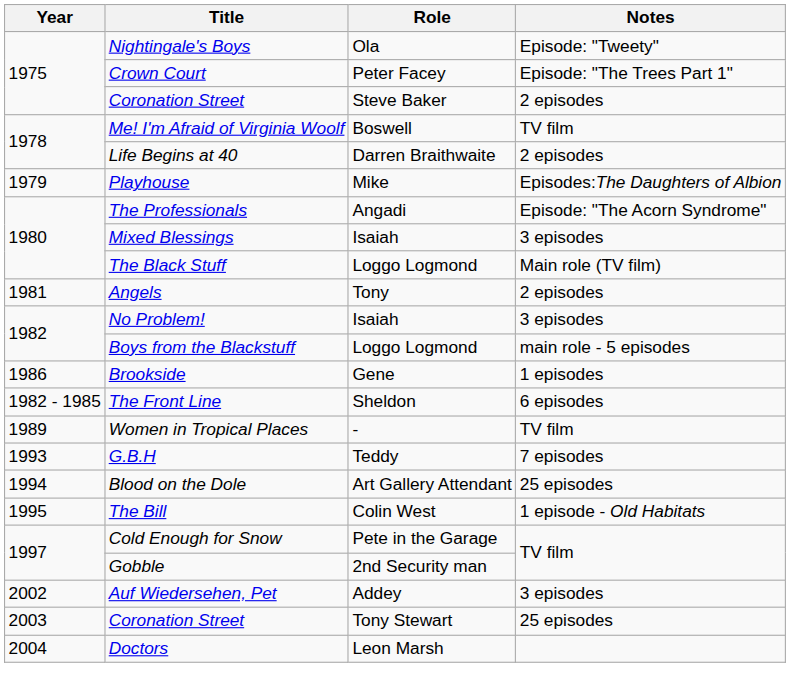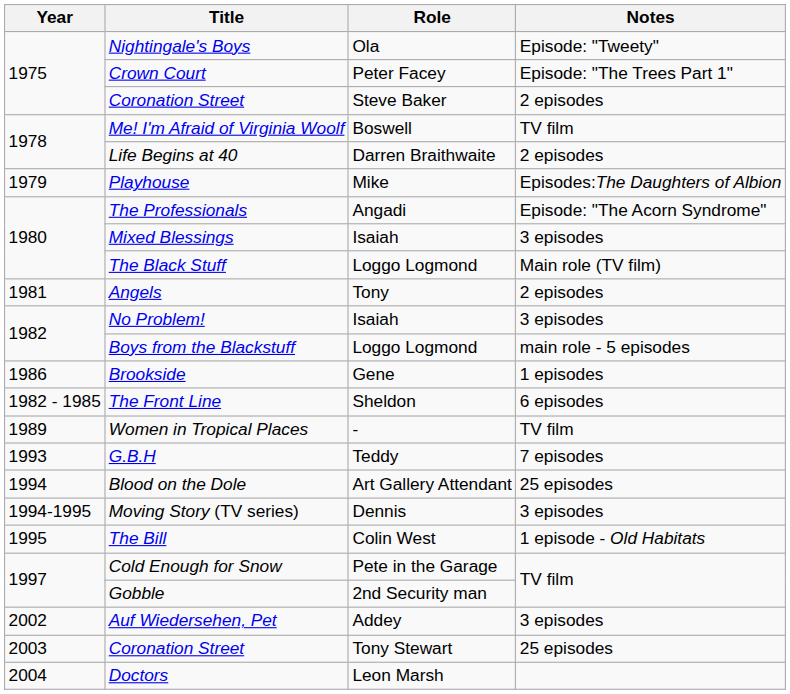+ row: 1994-1995 | Moving Story (TV series) | Dennis | 3 episodes
